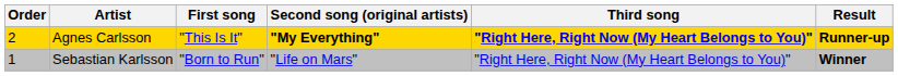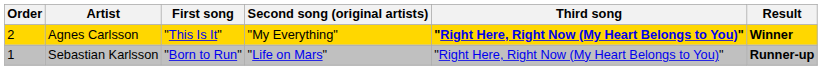Agnes Carlsson | Second song (original artists): bold -> normal
Agnes Carlsson | Result: Runner-up -> Winner
Sebastian Karlsson | Result: Winner -> Runner-up
